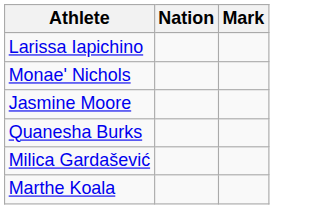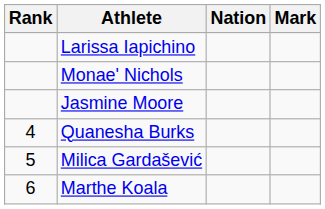+ column: Rank | 4 | 5 | 6
